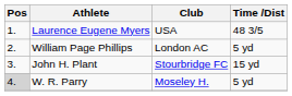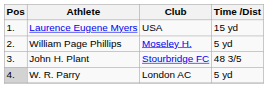Laurence Eugene Myers | Time /Dist: 48 3/5 -> 15 yd
William Page Phillips | Club: London AC -> Moseley H.
John H. Plant | Time /Dist: 15 yd -> 48 3/5
W. R. Parry | Club: Moseley H. -> London AC
